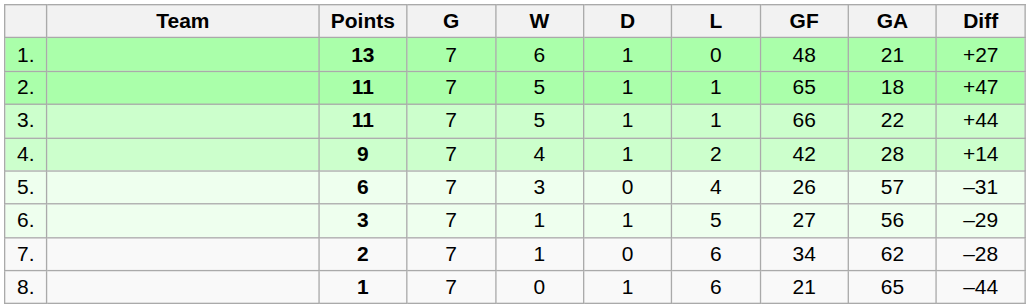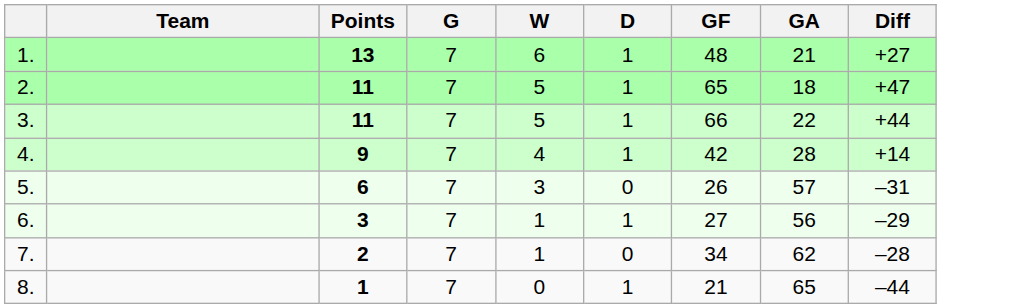- column: L | 0 | 1 | 1 | 2 | 4 | 5 | 6 | 6
